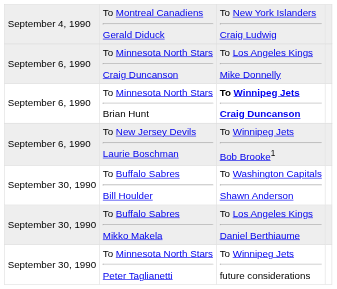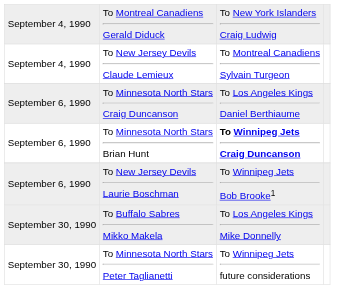+ row: September 4, 1990 | To New Jersey Devils Claude Lemieux | To Montreal Canadiens Sylvain Turgeon
To Minnesota North Stars Craig Duncanson | column 3: To Los Angeles Kings Mike Donnelly -> To Los Angeles Kings Daniel Berthiaume
- row: September 30, 1990 | To Buffalo Sabres Bill Houlder | To Washington Capitals Shawn Anderson
To Buffalo Sabres Mikko Makela | column 3: To Los Angeles Kings Daniel Berthiaume -> To Los Angeles Kings Mike Donnelly
